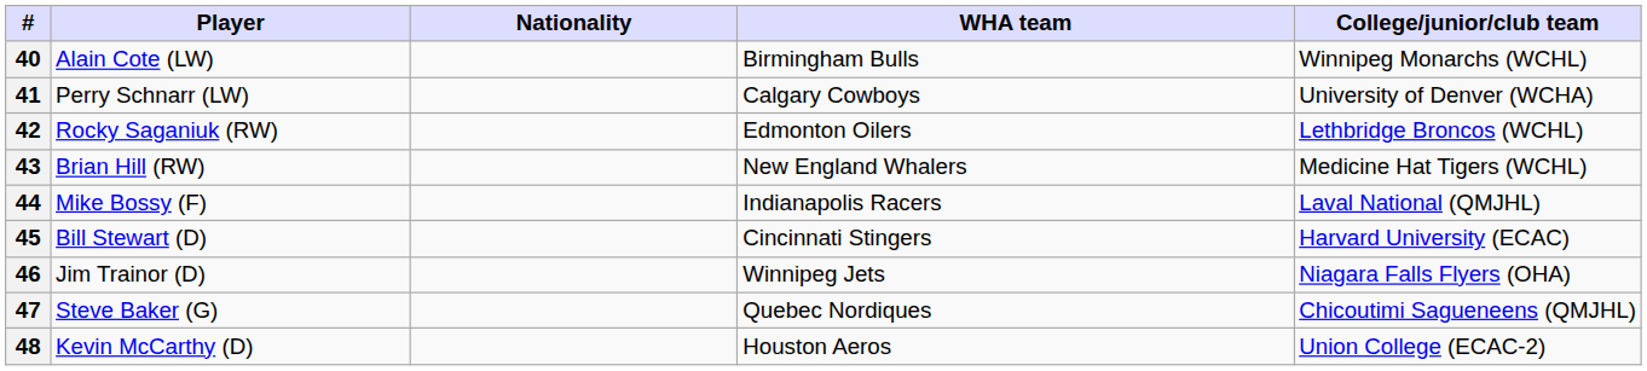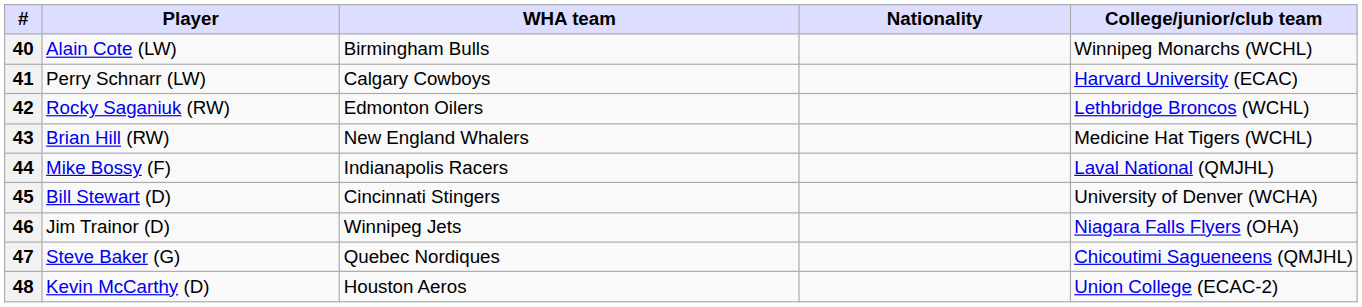columns swapped: Nationality <-> WHA team
41 | College/junior/club team: University of Denver (WCHA) -> Harvard University (ECAC)
45 | College/junior/club team: Harvard University (ECAC) -> University of Denver (WCHA)
